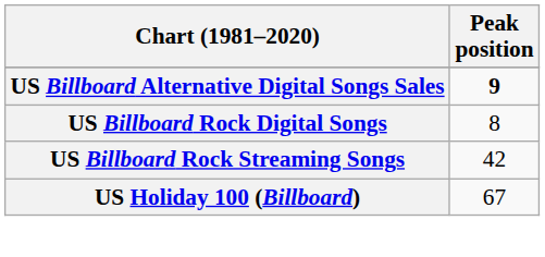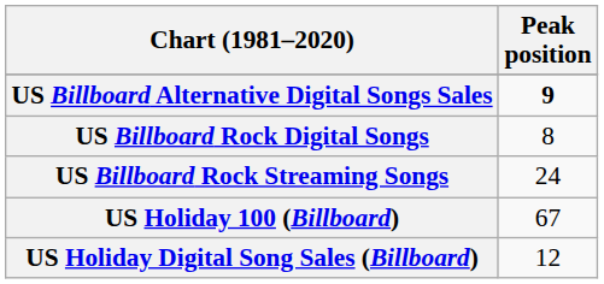US Billboard Rock Streaming Songs | Peak position: 42 -> 24
+ row: US Holiday Digital Song Sales (Billboard) | 12
